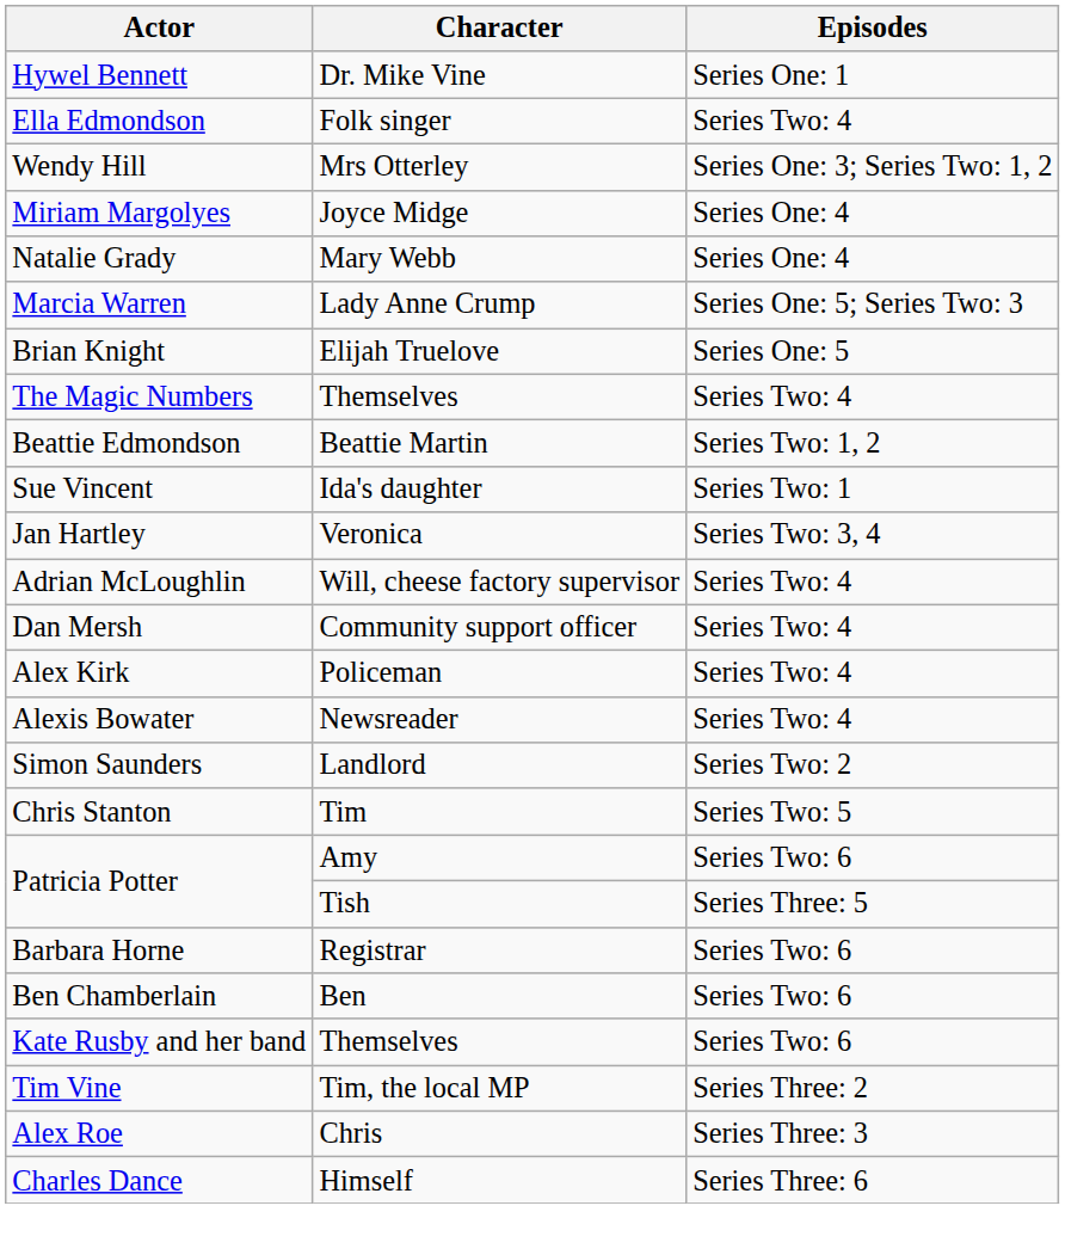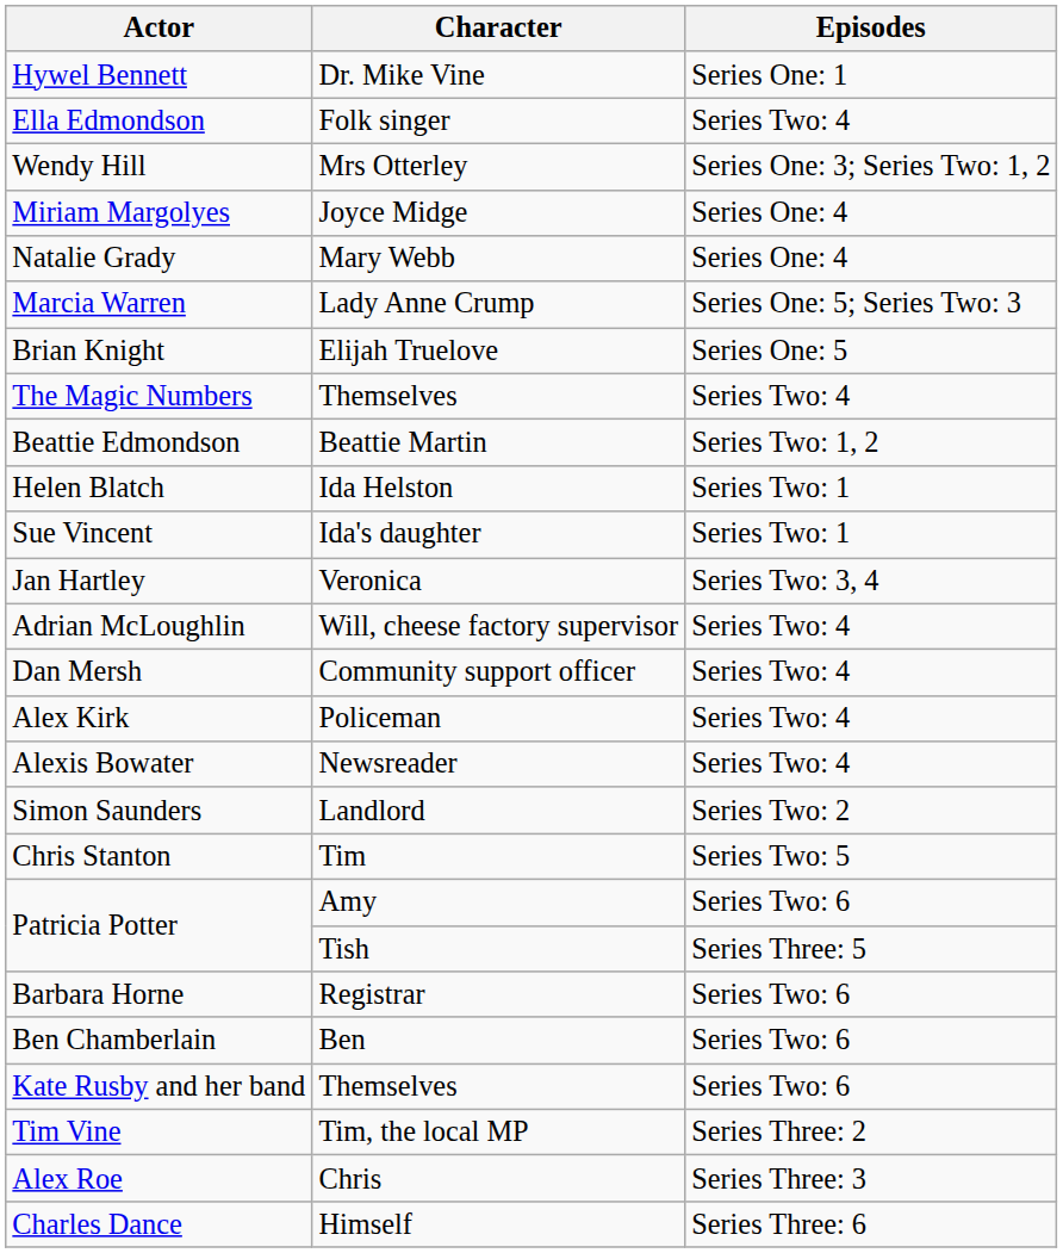+ row: Helen Blatch | Ida Helston | Series Two: 1
